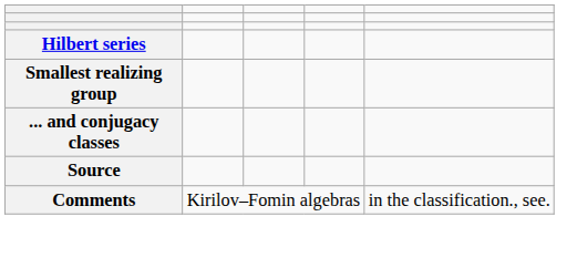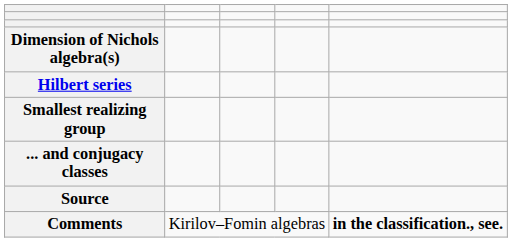+ row: Dimension of Nichols algebra(s)
Comments | column 5: normal -> bold
